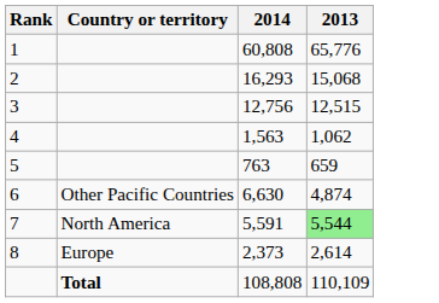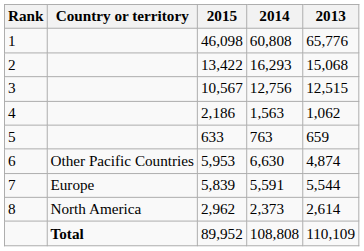+ column: 2015 | 46,098 | 13,422 | 10,567 | 2,186 | 633 | 5,953 | 5,839 | 2,962 | 89,952
7 | Country or territory: North America -> Europe
7 | 2013: lightgreen background -> no background
8 | Country or territory: Europe -> North America
